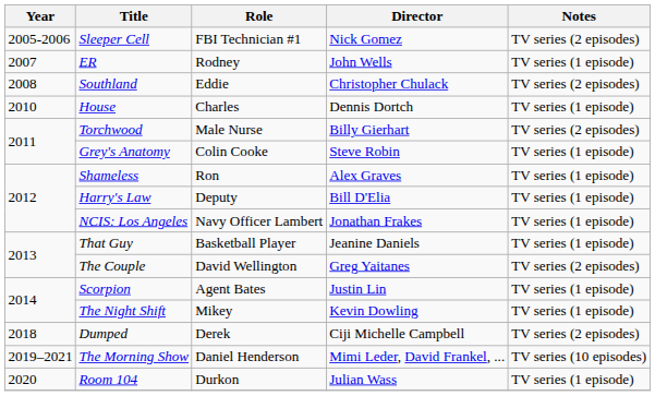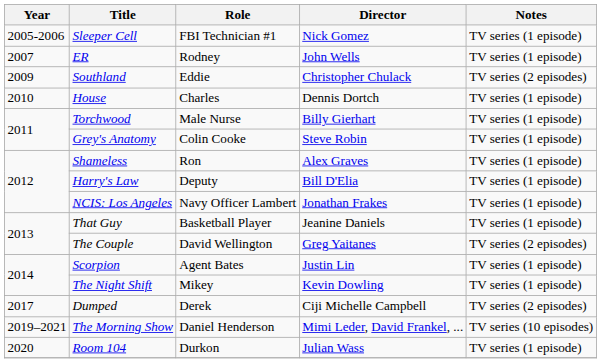Sleeper Cell | Notes: TV series (2 episodes) -> TV series (1 episode)
Southland | Year: 2008 -> 2009
Torchwood | Notes: TV series (2 episodes) -> TV series (1 episode)
Dumped | Year: 2018 -> 2017
